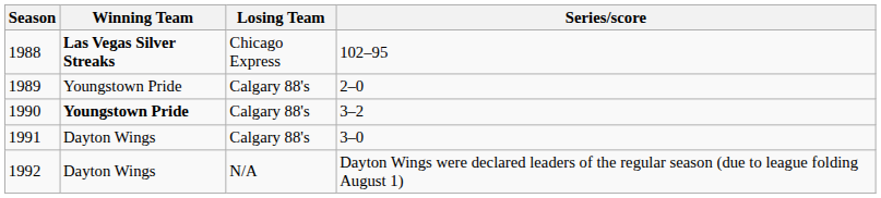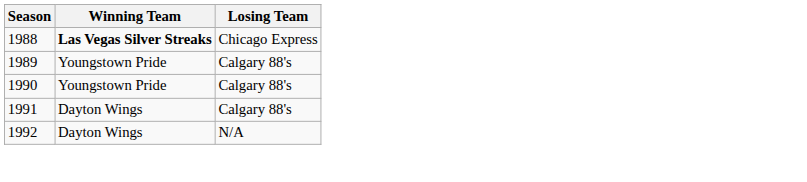- column: Series/score | 102–95 | 2–0 | 3–2 | 3–0 | Dayton Wings were declared leaders of the regular season (due to league folding August 1)
1990 | Winning Team: bold -> normal
